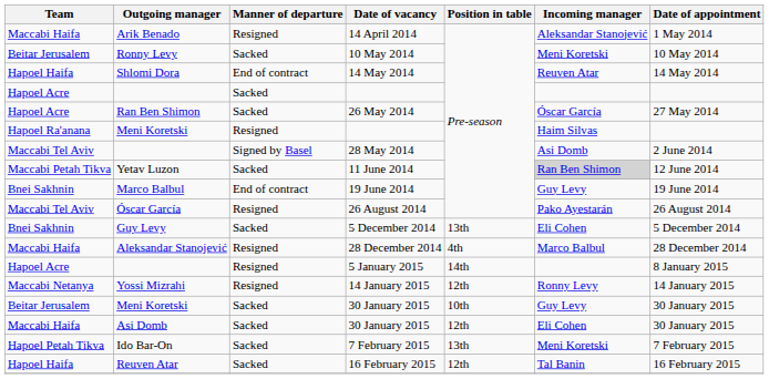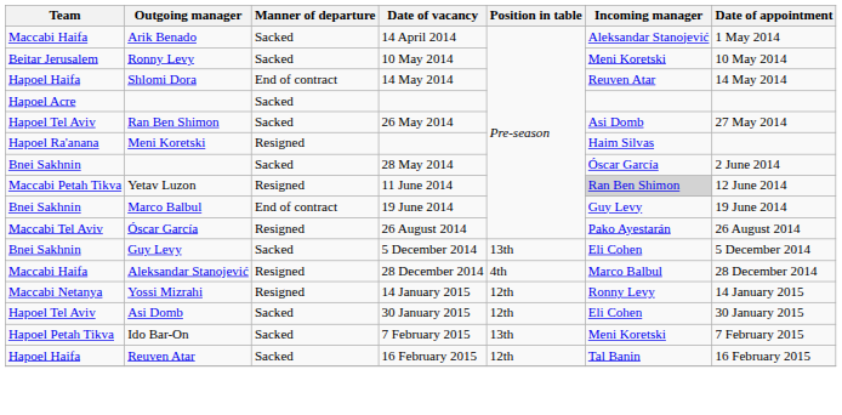14 April 2014 | Manner of departure: Resigned -> Sacked
26 May 2014 | Team: Hapoel Acre -> Hapoel Tel Aviv
26 May 2014 | Incoming manager: Óscar García -> Asi Domb
28 May 2014 | Team: Maccabi Tel Aviv -> Bnei Sakhnin
28 May 2014 | Manner of departure: Signed by Basel -> Sacked
28 May 2014 | Incoming manager: Asi Domb -> Óscar García
11 June 2014 | Manner of departure: Sacked -> Resigned
- row: Hapoel Acre | Resigned | 5 January 2015 | 14th | 8 January 2015
- row: Beitar Jerusalem | Meni Koretski | Sacked | 30 January 2015 | 10th | Guy Levy | 30 January 2015
Asi Domb / 30 January 2015 | Team: Maccabi Haifa -> Hapoel Tel Aviv
